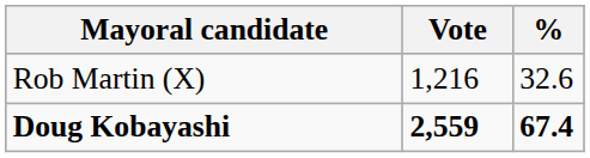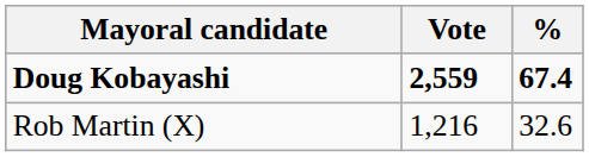rows swapped: Doug Kobayashi <-> Rob Martin (X)
